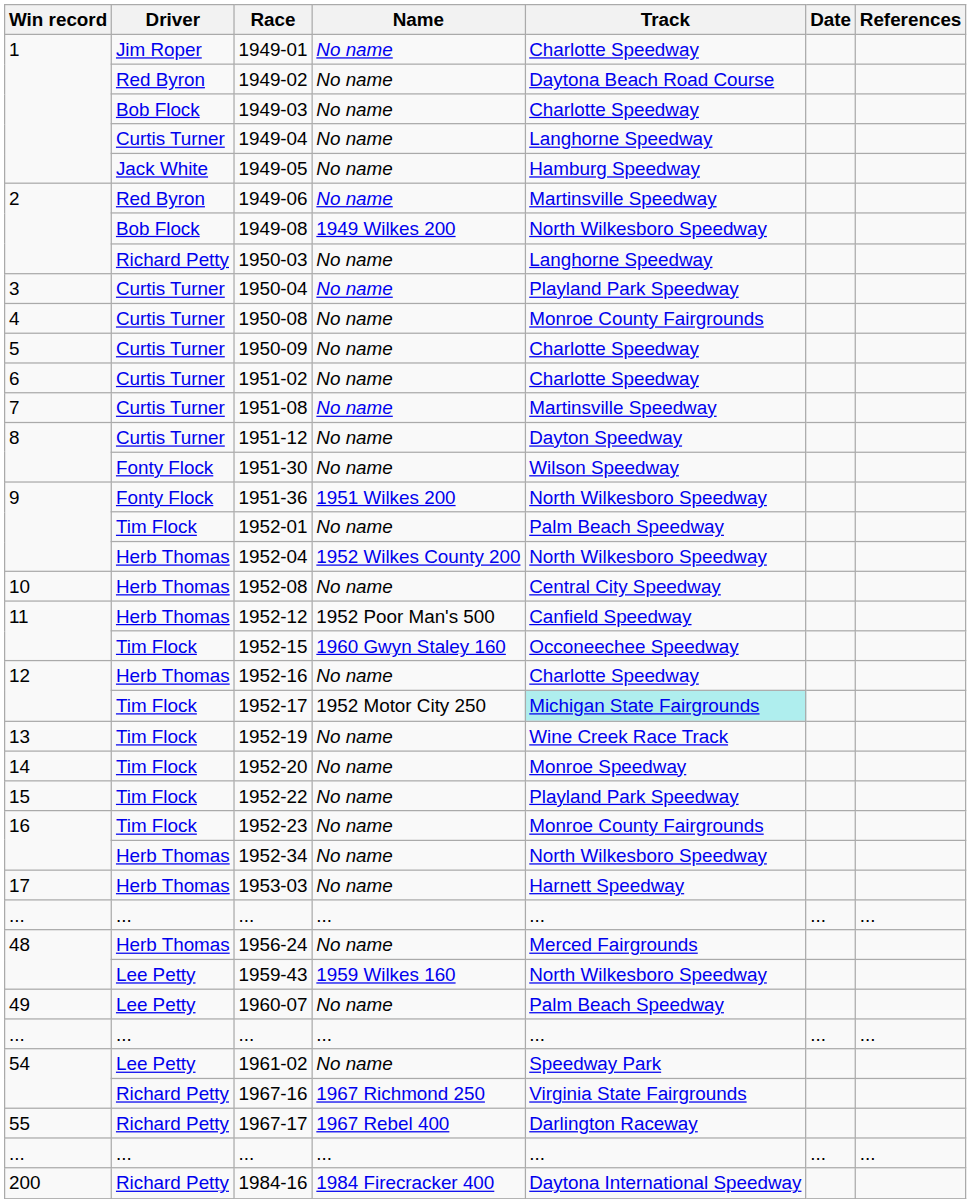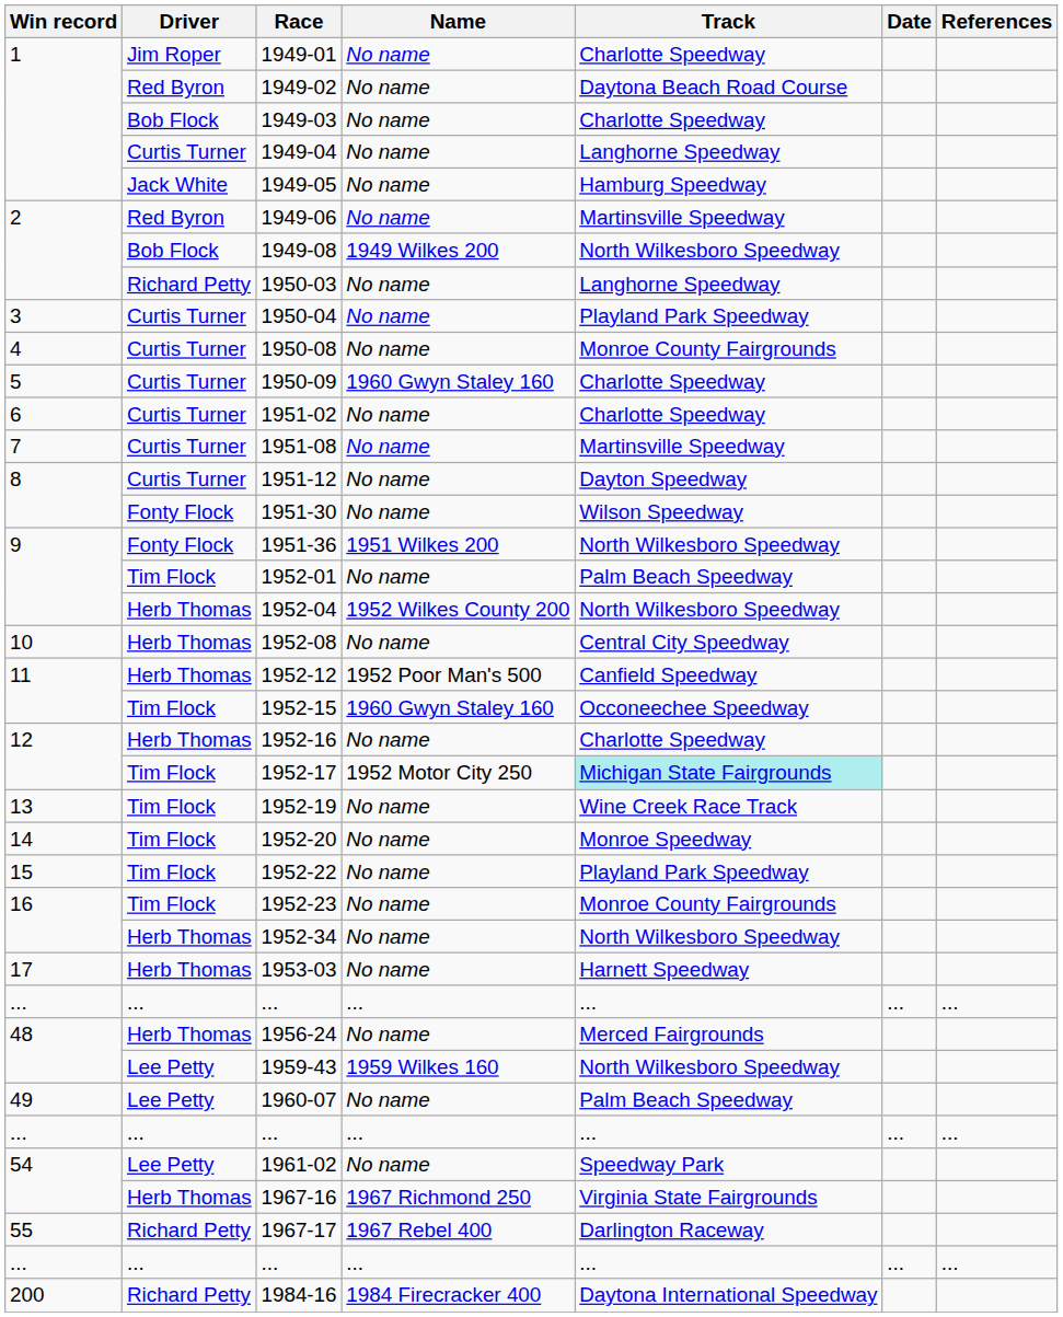1950-09 | Name: No name -> 1960 Gwyn Staley 160
1967-16 | Driver: Richard Petty -> Herb Thomas
